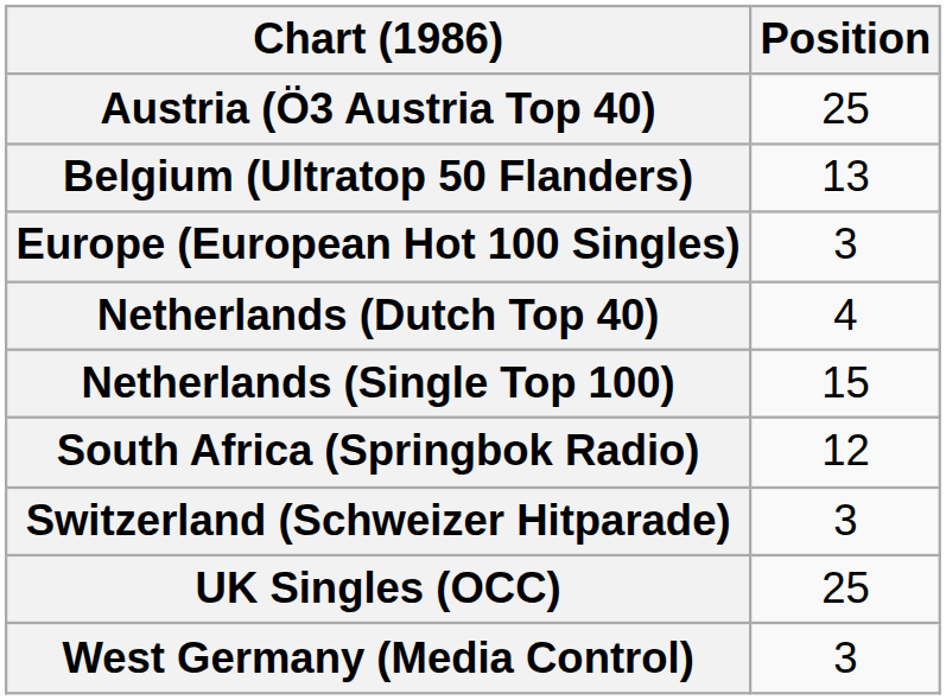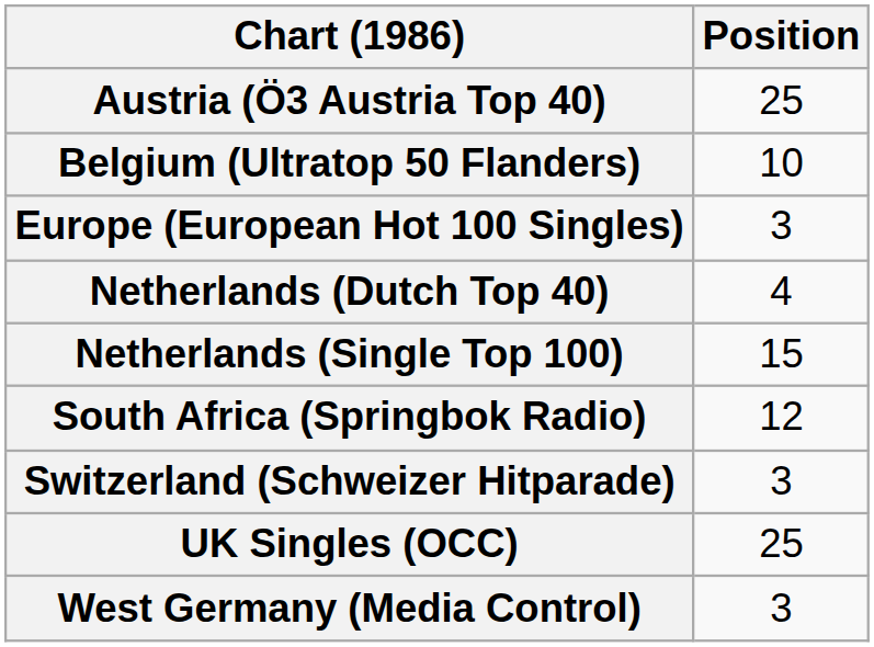Belgium (Ultratop 50 Flanders) | Position: 13 -> 10
